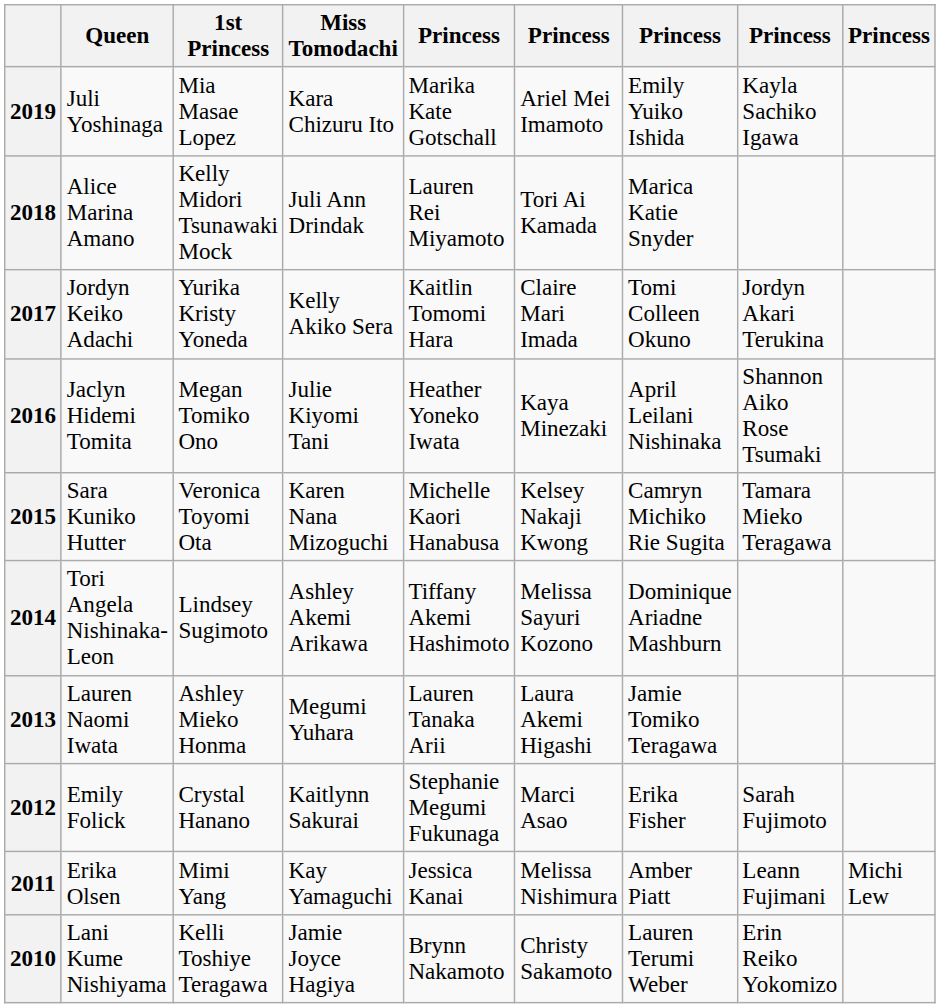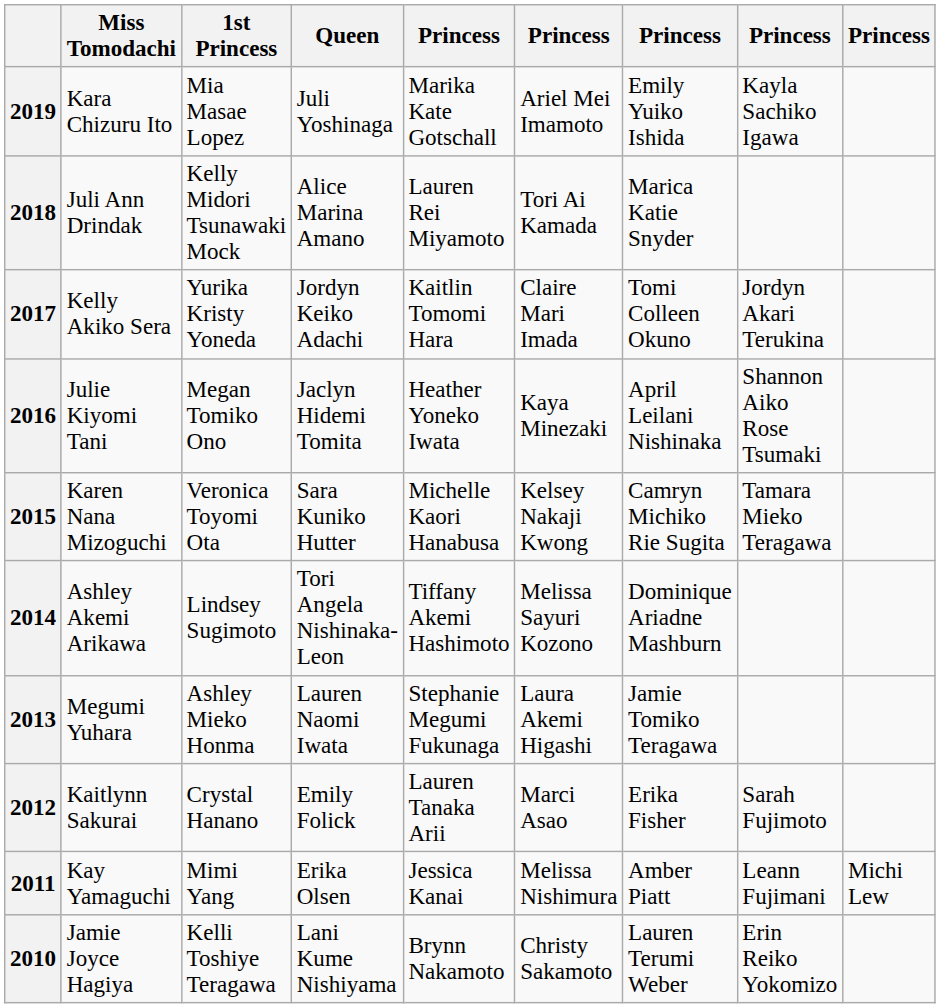columns swapped: Queen <-> Miss Tomodachi
2013 | column 5: Lauren Tanaka Arii -> Stephanie Megumi Fukunaga
2012 | column 5: Stephanie Megumi Fukunaga -> Lauren Tanaka Arii
